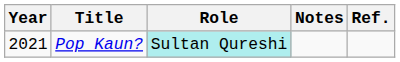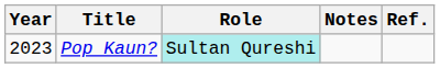Pop Kaun? | Year: 2021 -> 2023
